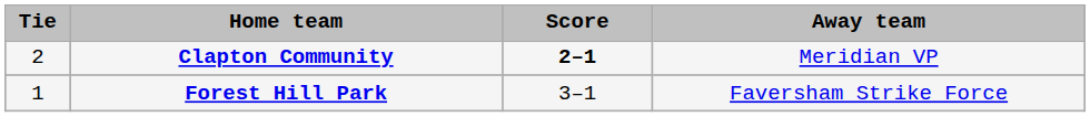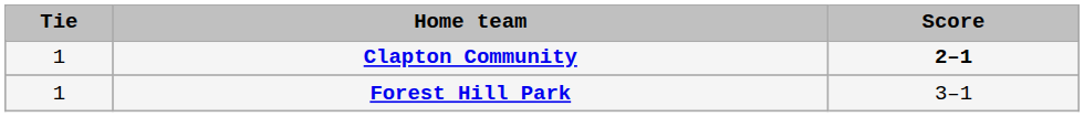- column: Away team | Meridian VP | Faversham Strike Force
Clapton Community | Tie: 2 -> 1
